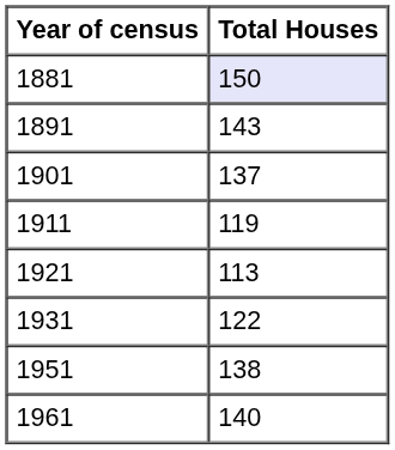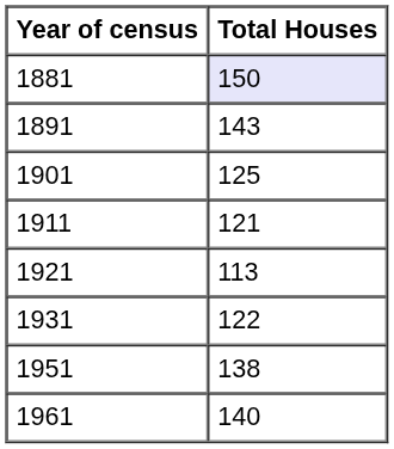1901 | Total Houses: 137 -> 125
1911 | Total Houses: 119 -> 121
